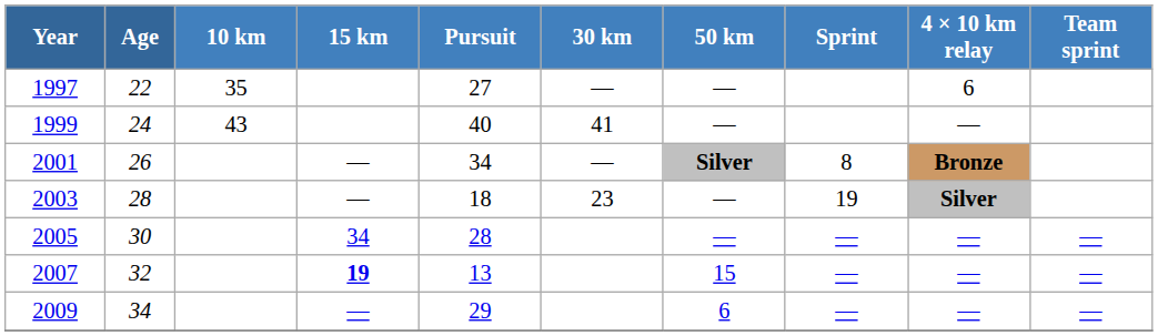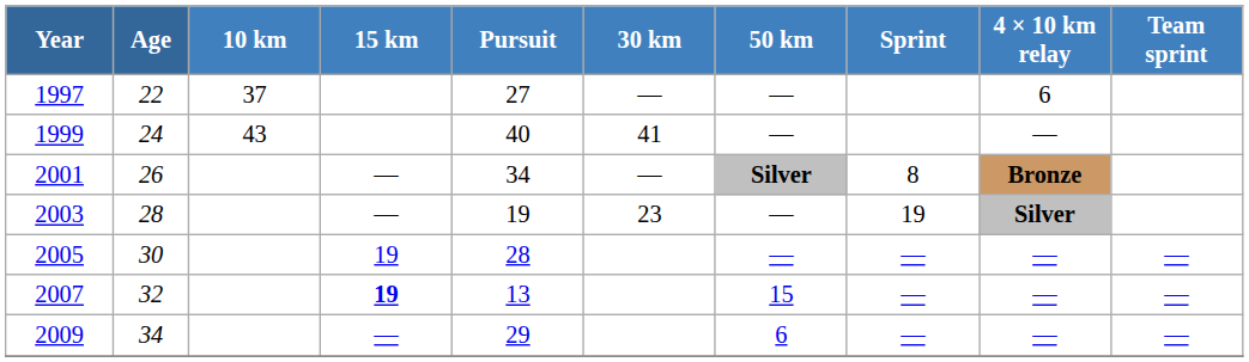1997 | 10 km: 35 -> 37
2003 | Pursuit: 18 -> 19
2005 | 15 km: 34 -> 19
